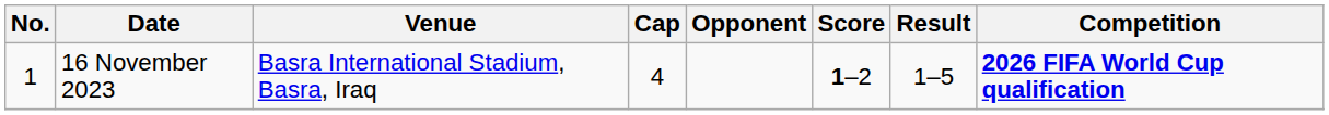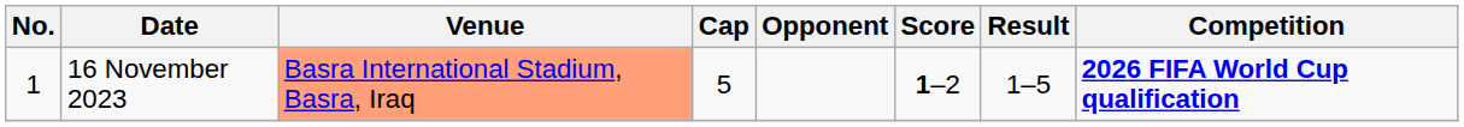16 November 2023 | Venue: no background -> lightsalmon background
16 November 2023 | Cap: 4 -> 5
